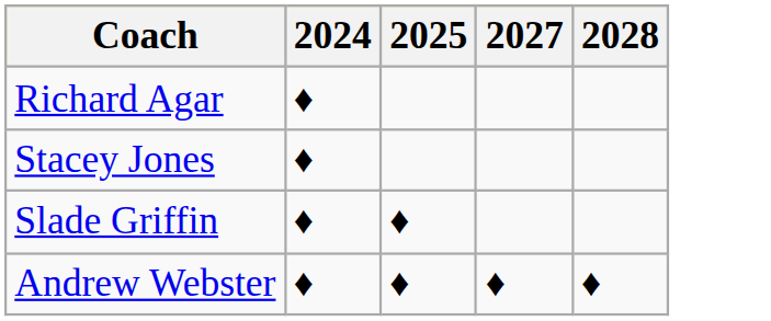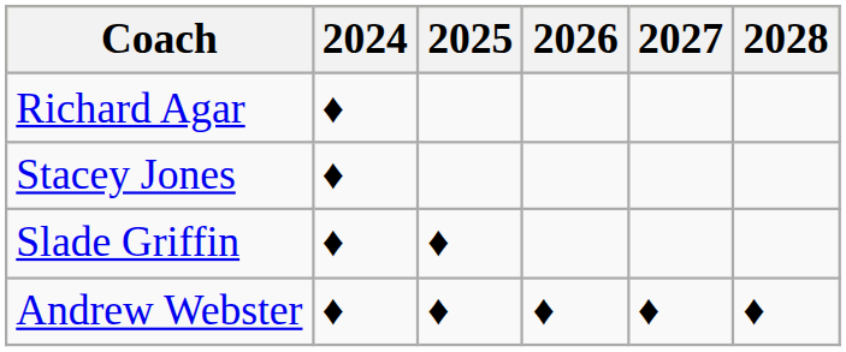+ column: 2026 | ♦
